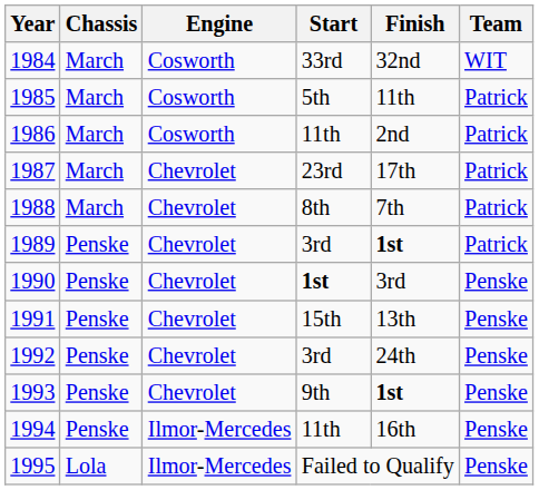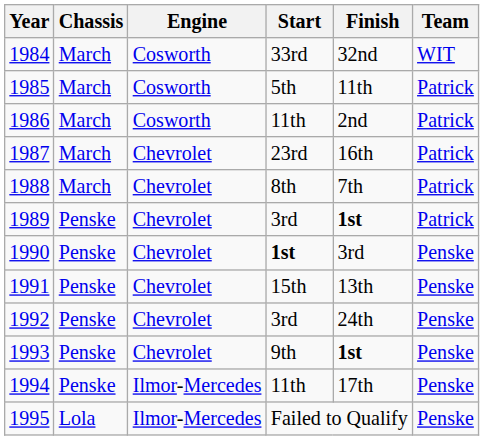1987 | Finish: 17th -> 16th
1994 | Finish: 16th -> 17th
